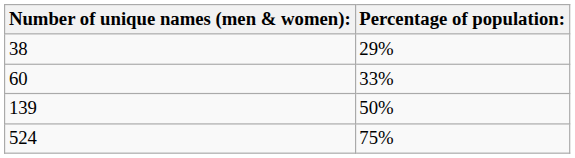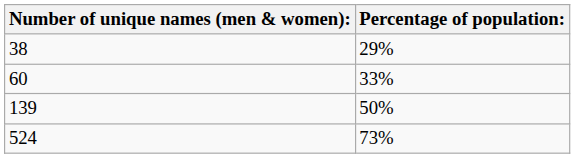524 | Percentage of population:: 75% -> 73%
